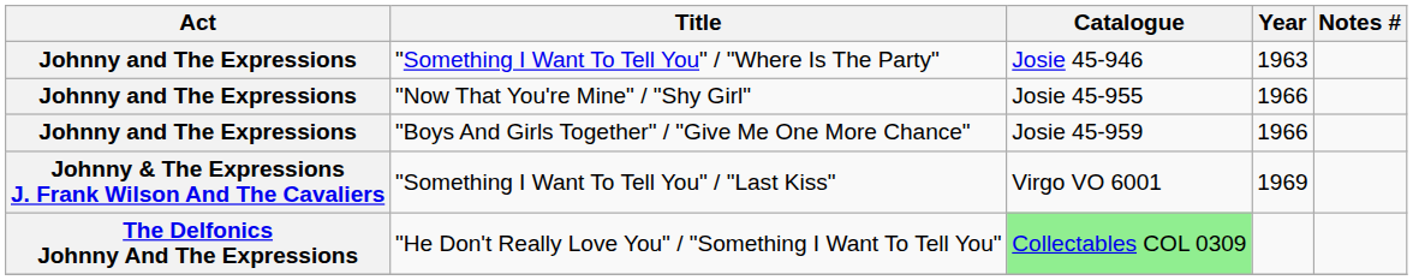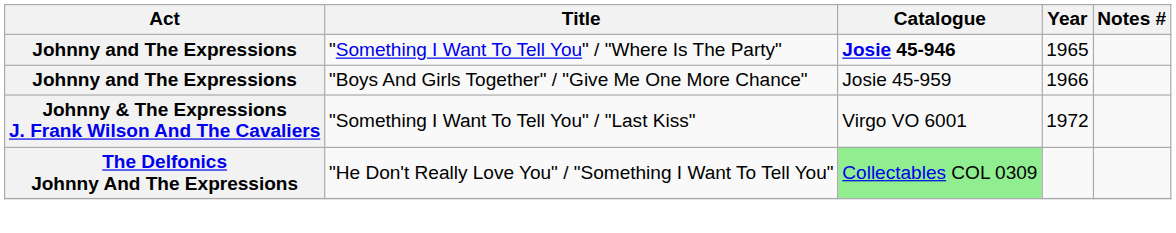"Something I Want To Tell You" / "Where Is The Party" | Catalogue: normal -> bold
"Something I Want To Tell You" / "Where Is The Party" | Year: 1963 -> 1965
- row: Johnny and The Expressions | "Now That You're Mine" / "Shy Girl" | Josie 45-955 | 1966
"Something I Want To Tell You" / "Last Kiss" | Year: 1969 -> 1972
